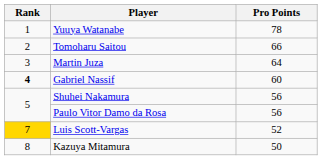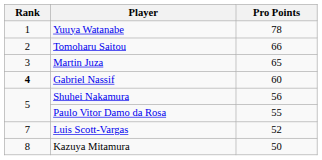Martin Juza | Pro Points: 64 -> 65
Paulo Vitor Damo da Rosa | Pro Points: 56 -> 55
Luis Scott-Vargas | Rank: gold background -> no background
